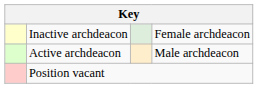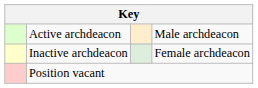rows swapped: Active archdeacon <-> Inactive archdeacon
